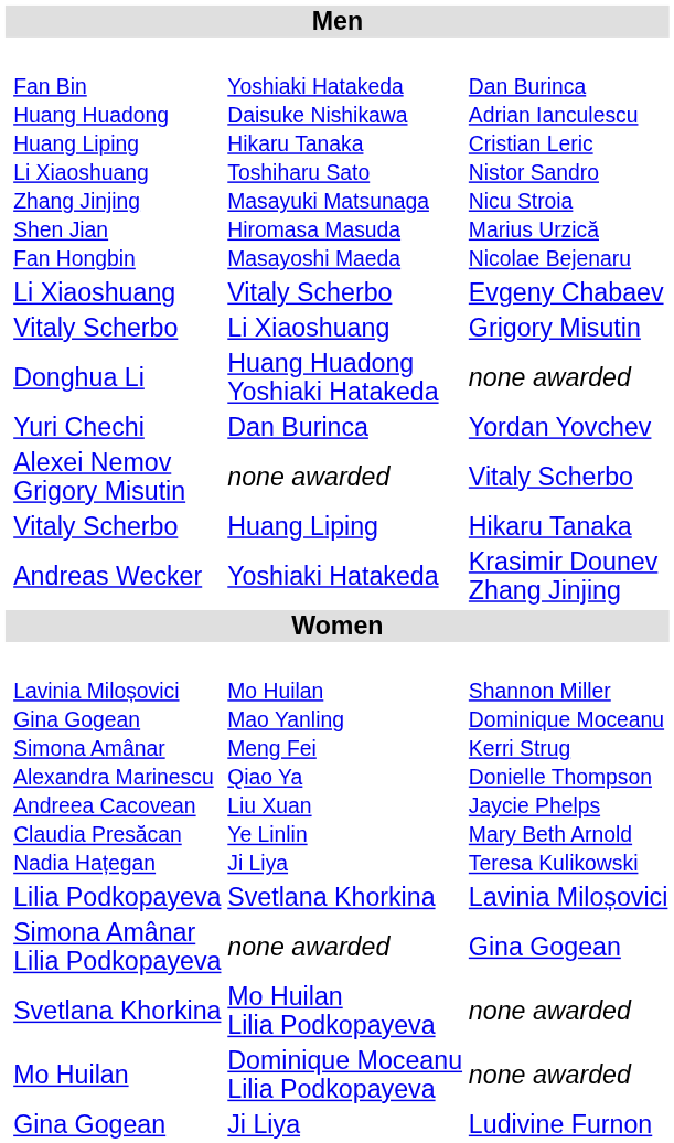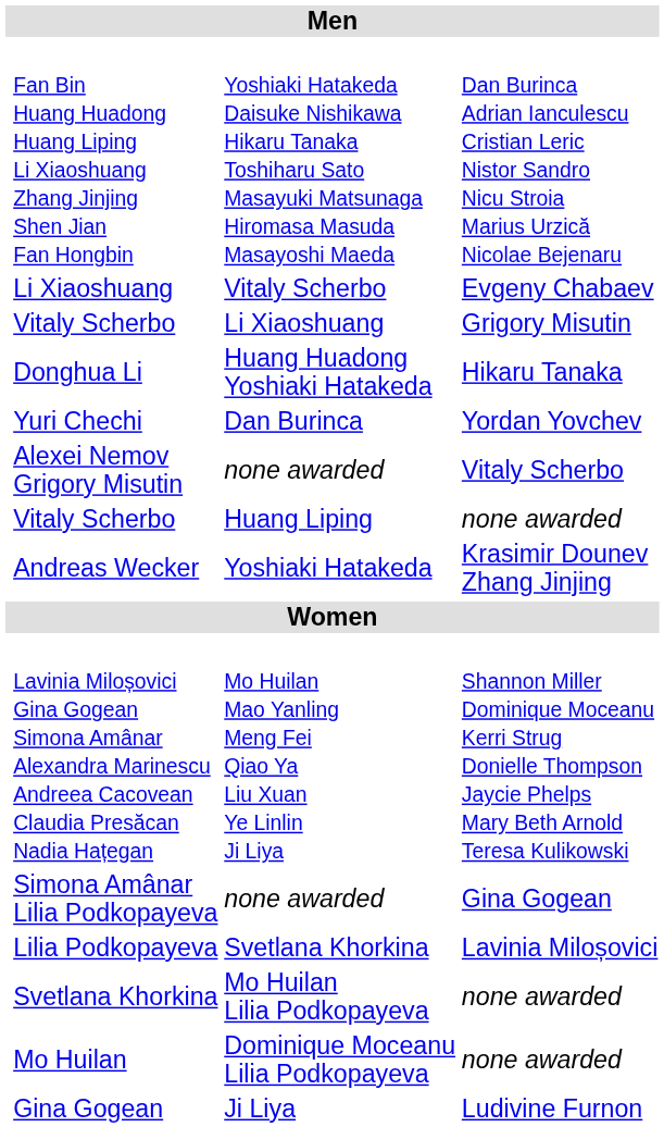Donghua Li | column 4: none awarded -> Hikaru Tanaka
Vitaly Scherbo / Huang Liping | column 4: Hikaru Tanaka -> none awarded
rows swapped: Lilia Podkopayeva <-> Simona Amânar Lilia Podkopayeva
